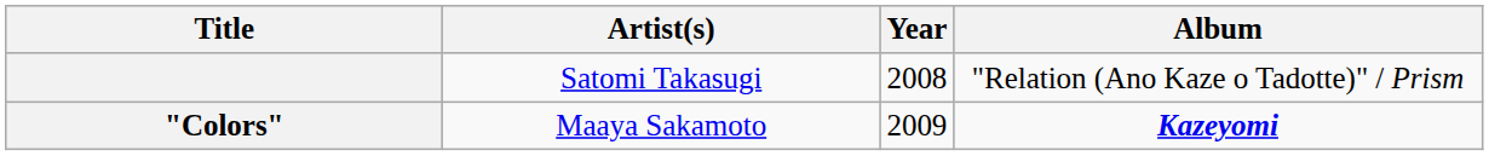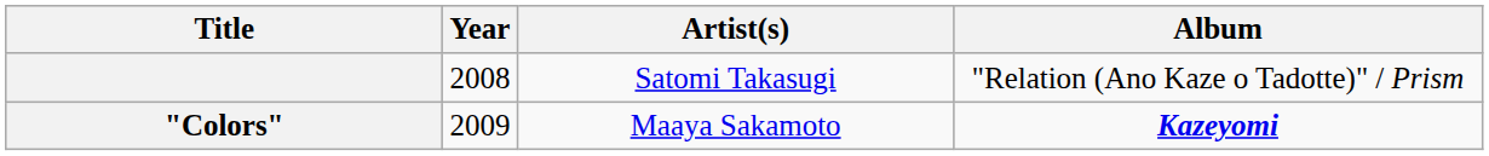columns swapped: Year <-> Artist(s)
